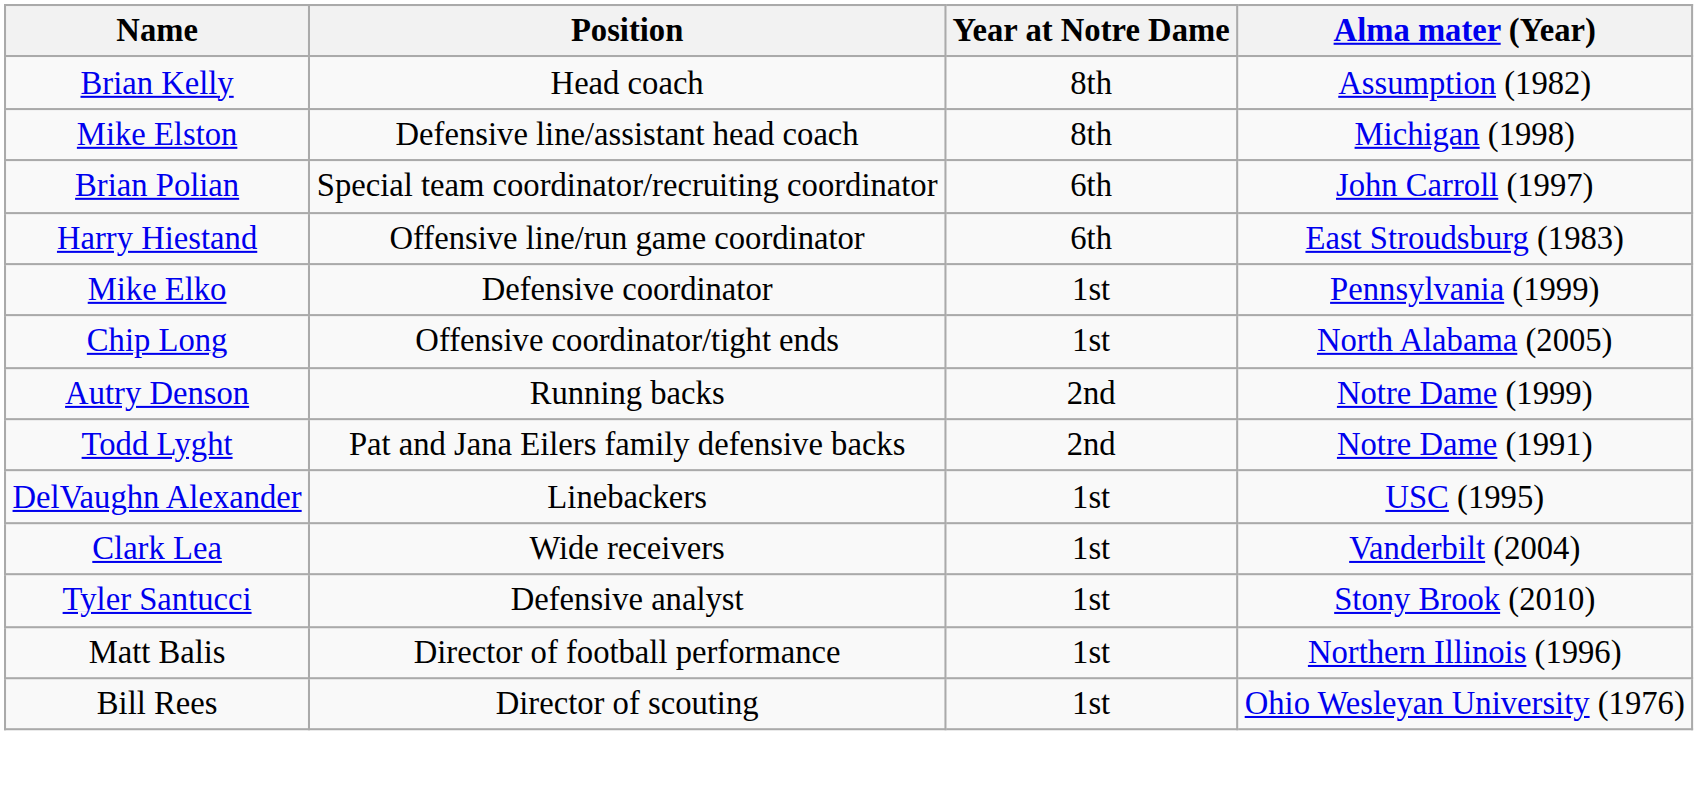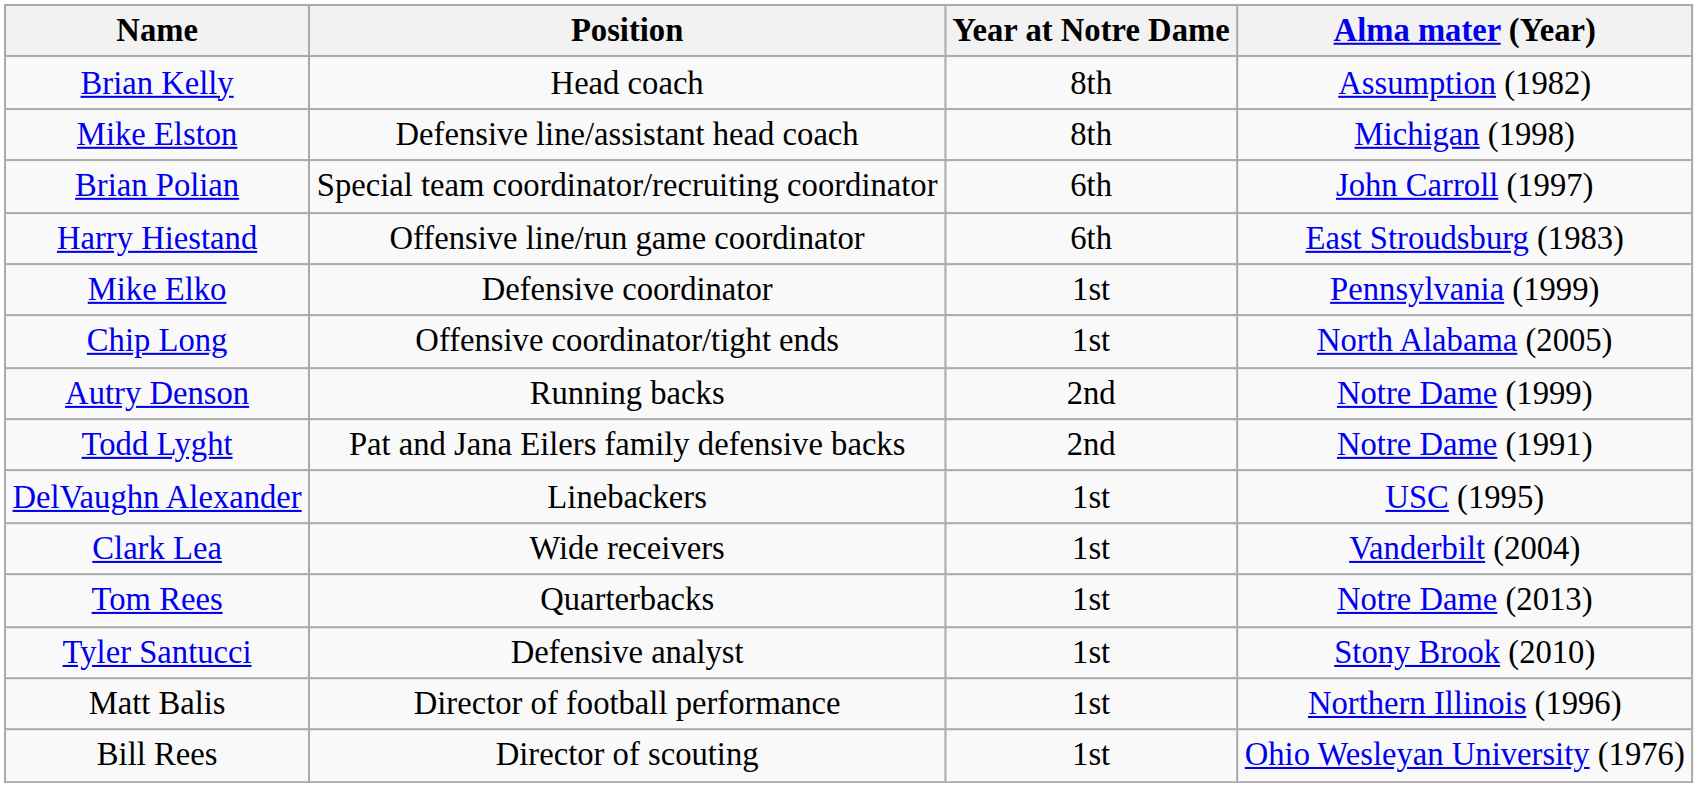+ row: Tom Rees | Quarterbacks | 1st | Notre Dame (2013)
